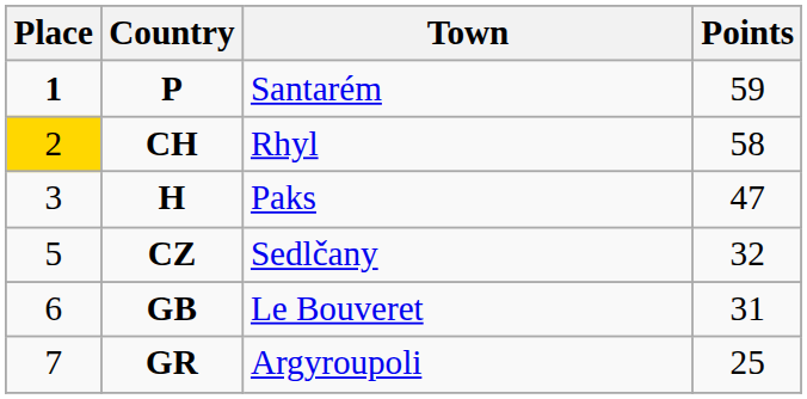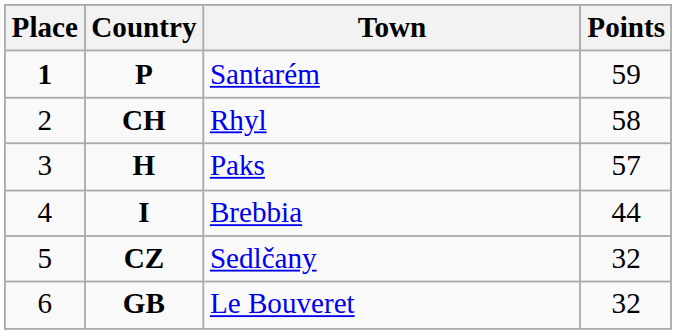CH | Place: gold background -> no background
H | Points: 47 -> 57
+ row: 4 | I | Brebbia | 44
GB | Points: 31 -> 32
- row: 7 | GR | Argyroupoli | 25
